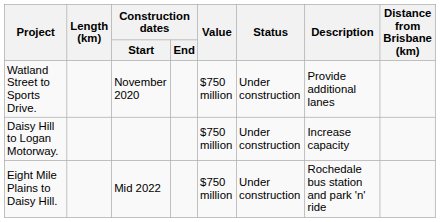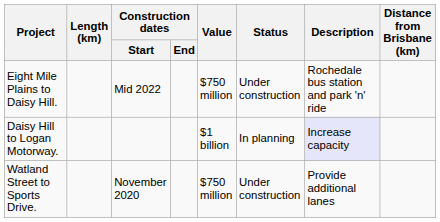rows swapped: Watland Street to Sports Drive. <-> Eight Mile Plains to Daisy Hill.
Daisy Hill to Logan Motorway. | Value: $750 million -> $1 billion
Daisy Hill to Logan Motorway. | Status: Under construction -> In planning
Daisy Hill to Logan Motorway. | Description: no background -> lavender background
